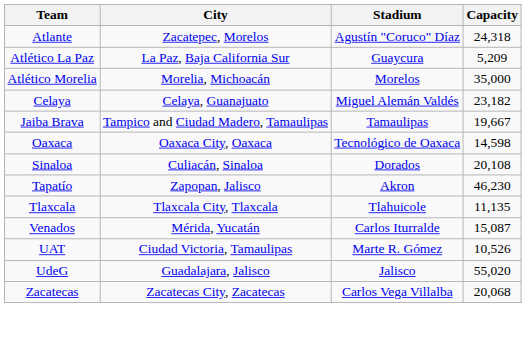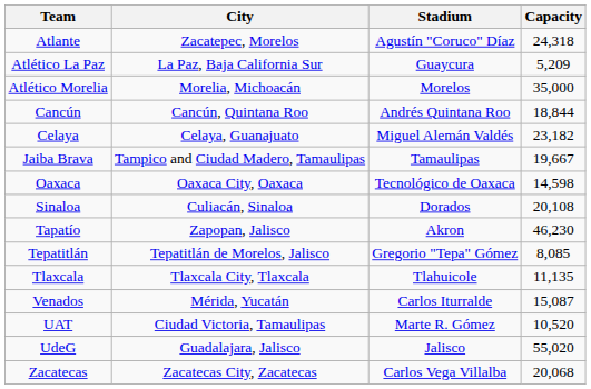+ row: Cancún | Cancún, Quintana Roo | Andrés Quintana Roo | 18,844
+ row: Tepatitlán | Tepatitlán de Morelos, Jalisco | Gregorio "Tepa" Gómez | 8,085
UAT | Capacity: 10,526 -> 10,520
